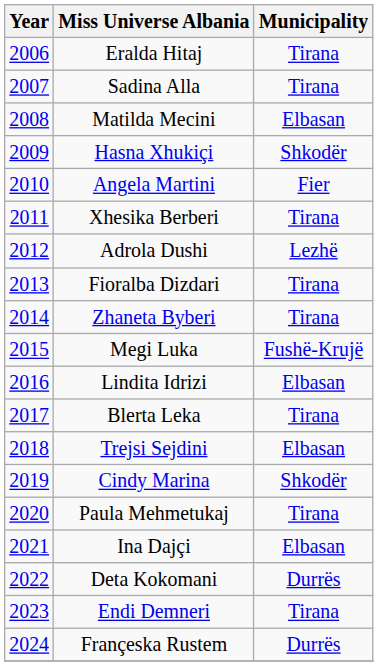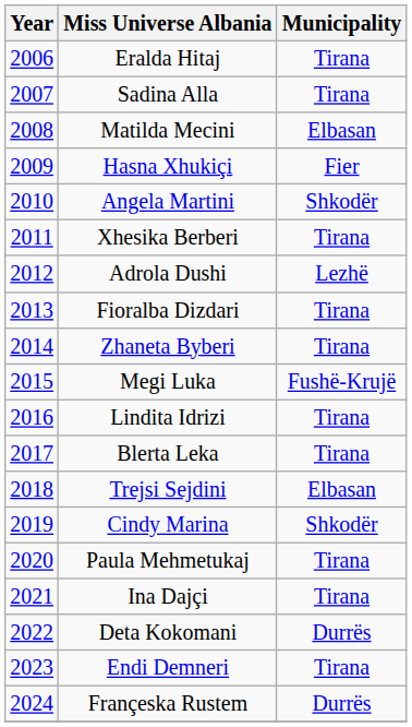Hasna Xhukiçi | Municipality: Shkodër -> Fier
Angela Martini | Municipality: Fier -> Shkodër
Lindita Idrizi | Municipality: Elbasan -> Tirana
Ina Dajçi | Municipality: Elbasan -> Tirana
